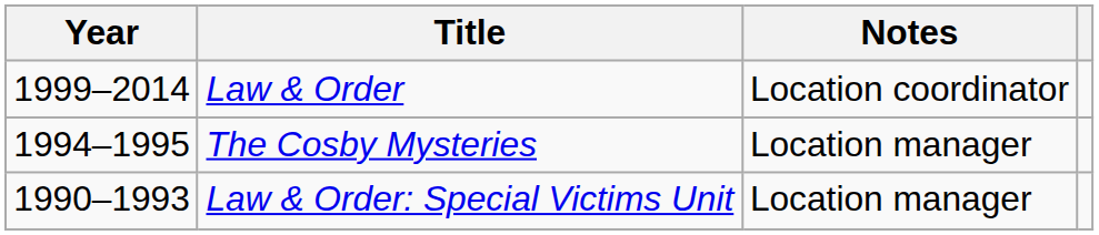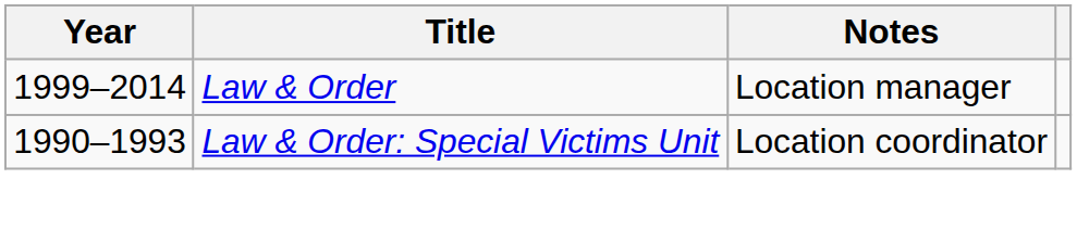Law & Order | Notes: Location coordinator -> Location manager
- row: 1994–1995 | The Cosby Mysteries | Location manager
Law & Order: Special Victims Unit | Notes: Location manager -> Location coordinator
